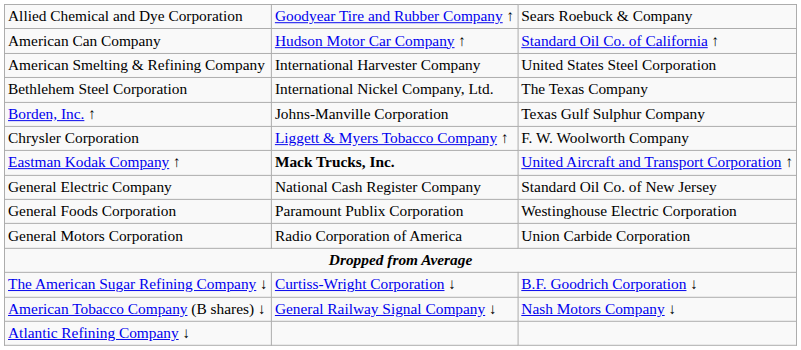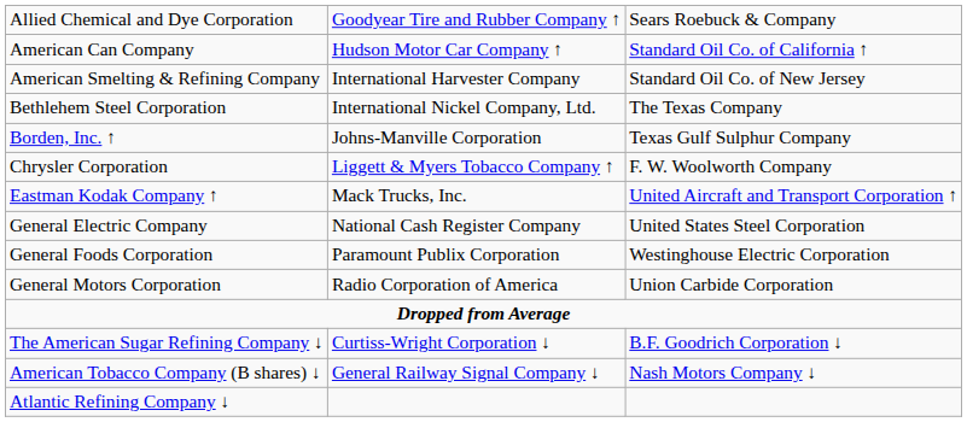American Smelting & Refining Company | column 3: United States Steel Corporation -> Standard Oil Co. of New Jersey
Eastman Kodak Company ↑ | column 2: bold -> normal
General Electric Company | column 3: Standard Oil Co. of New Jersey -> United States Steel Corporation
